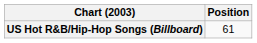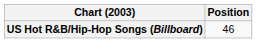US Hot R&B/Hip-Hop Songs (Billboard) | Position: 61 -> 46
